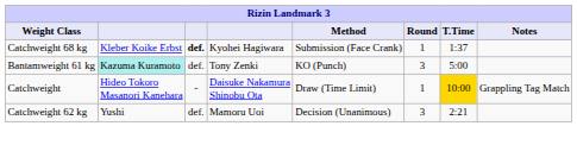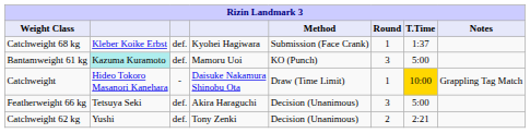Catchweight 68 kg | column 3: bold -> normal
Bantamweight 61 kg | column 4: Tony Zenki -> Mamoru Uoi
+ row: Featherweight 66 kg | Tetsuya Seki | def. | Akira Haraguchi | Decision (Unanimous) | 3 | 5:00
Catchweight 62 kg | column 4: Mamoru Uoi -> Tony Zenki
Catchweight 62 kg | Round: 3 -> 2
